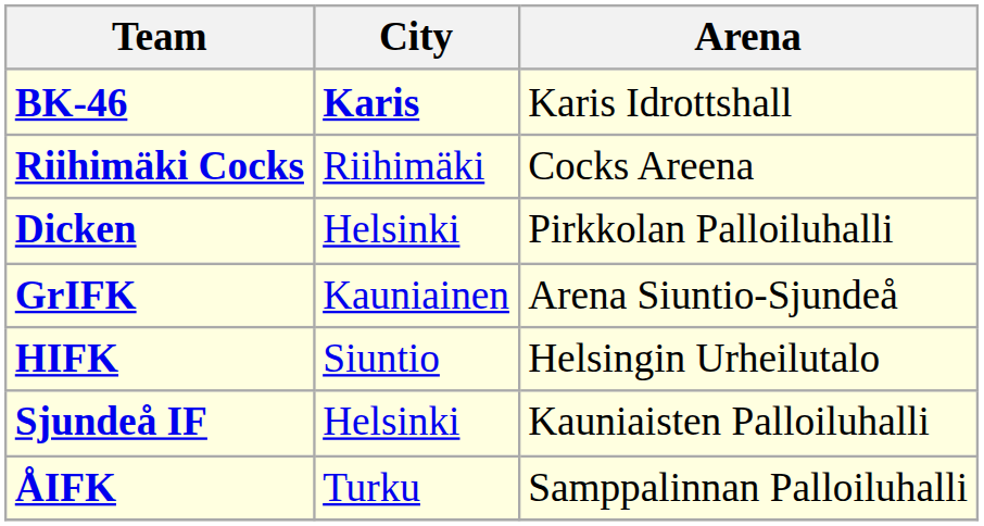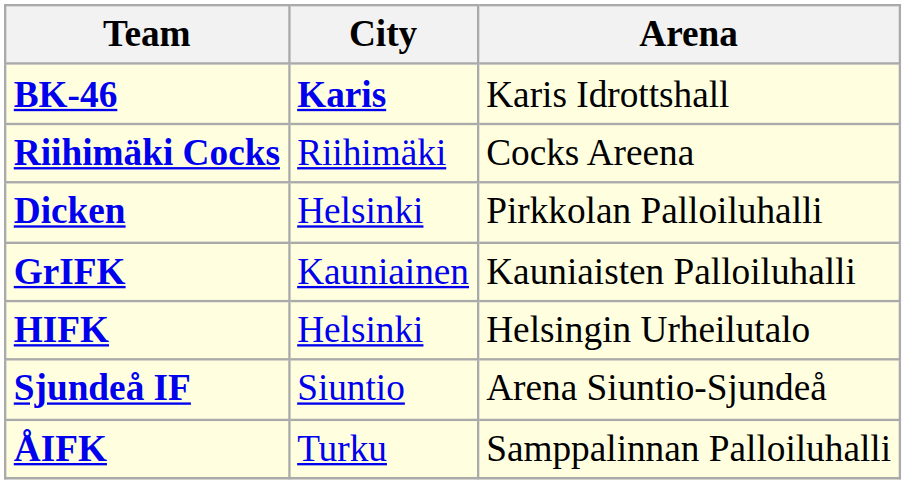GrIFK | Arena: Arena Siuntio-Sjundeå -> Kauniaisten Palloiluhalli
HIFK | City: Siuntio -> Helsinki
Sjundeå IF | City: Helsinki -> Siuntio
Sjundeå IF | Arena: Kauniaisten Palloiluhalli -> Arena Siuntio-Sjundeå
